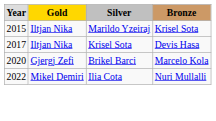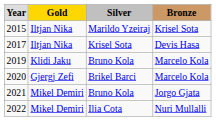+ row: 2019 | Klidi Jaku | Bruno Kola | Marcelo Kola
+ row: 2021 | Mikel Demiri | Bruno Kola | Jorgo Gjata
